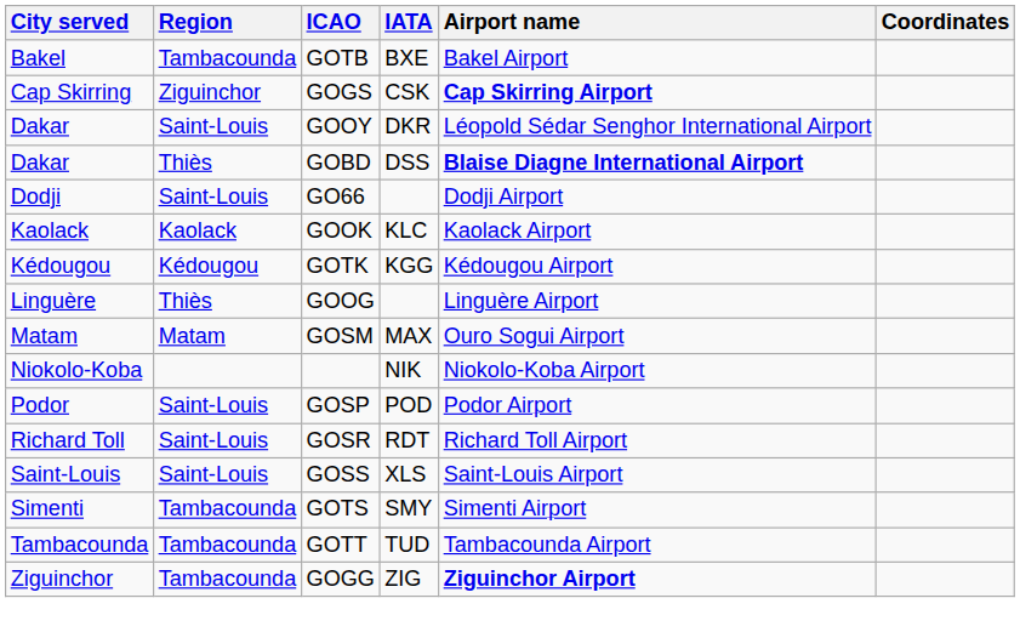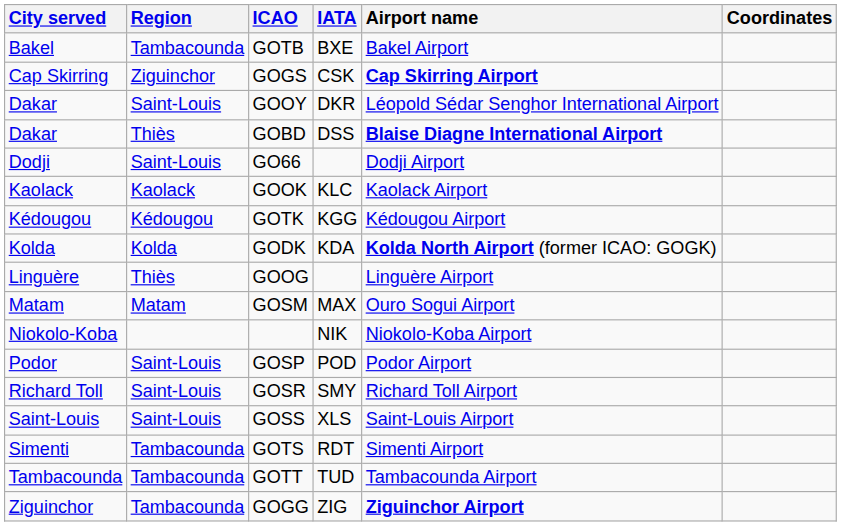+ row: Kolda | Kolda | GODK | KDA | Kolda North Airport (former ICAO: GOGK)
GOSR | IATA: RDT -> SMY
GOTS | IATA: SMY -> RDT
